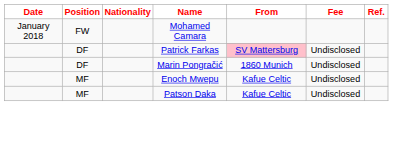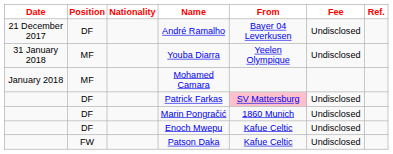+ row: 21 December 2017 | DF | André Ramalho | Bayer 04 Leverkusen | Undisclosed
+ row: 31 January 2018 | MF | Youba Diarra | Yeelen Olympique | Undisclosed
Mohamed Camara | Position: FW -> MF
Enoch Mwepu | Position: MF -> DF
Patson Daka | Position: MF -> FW
